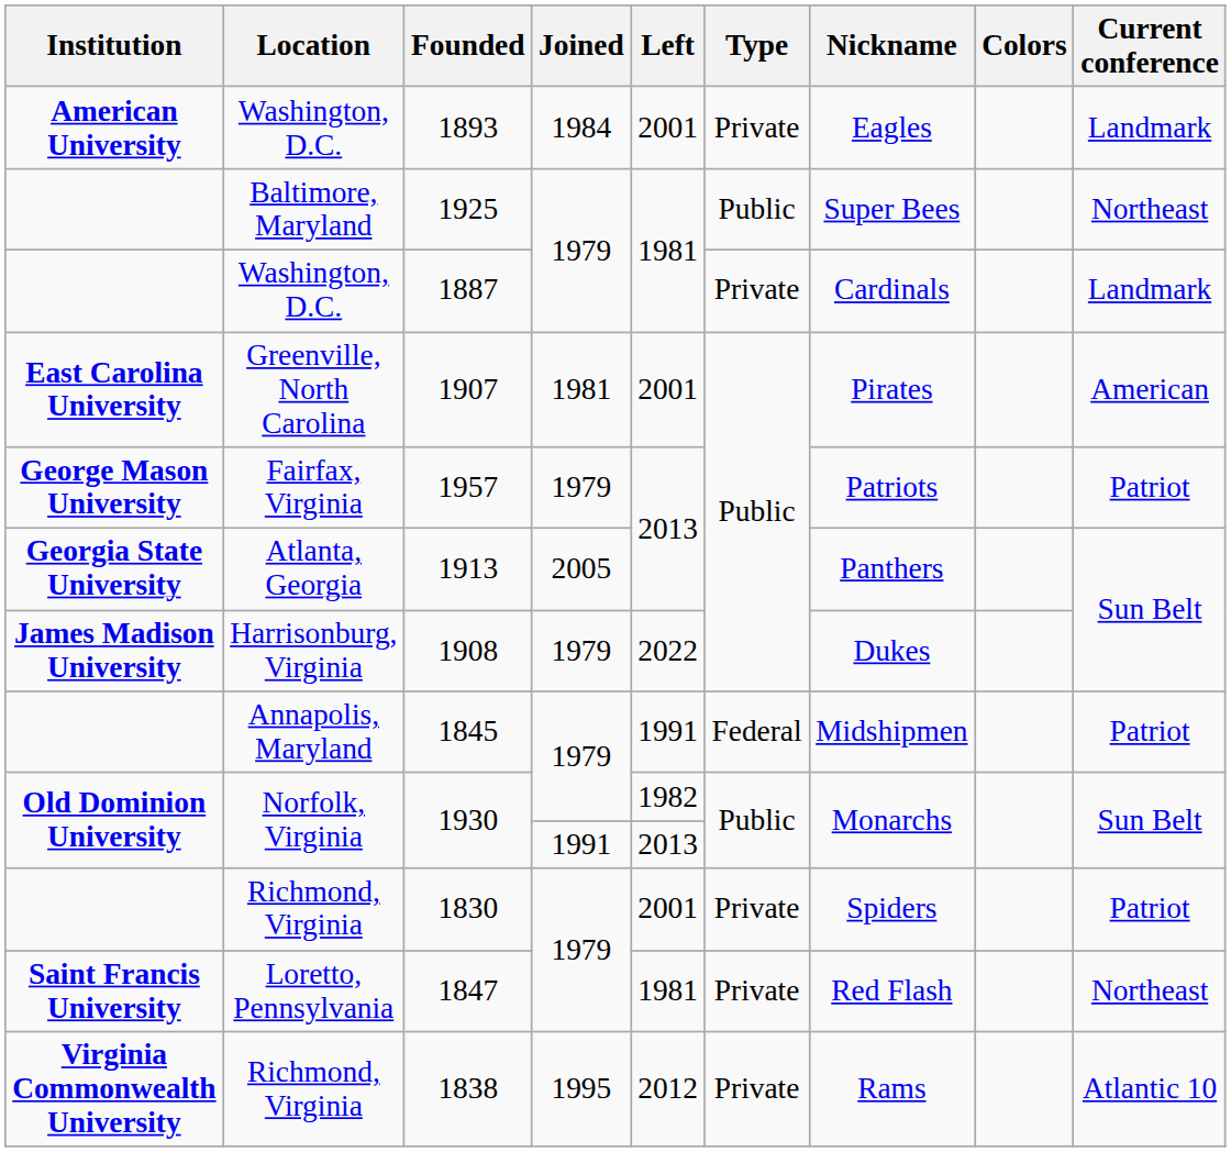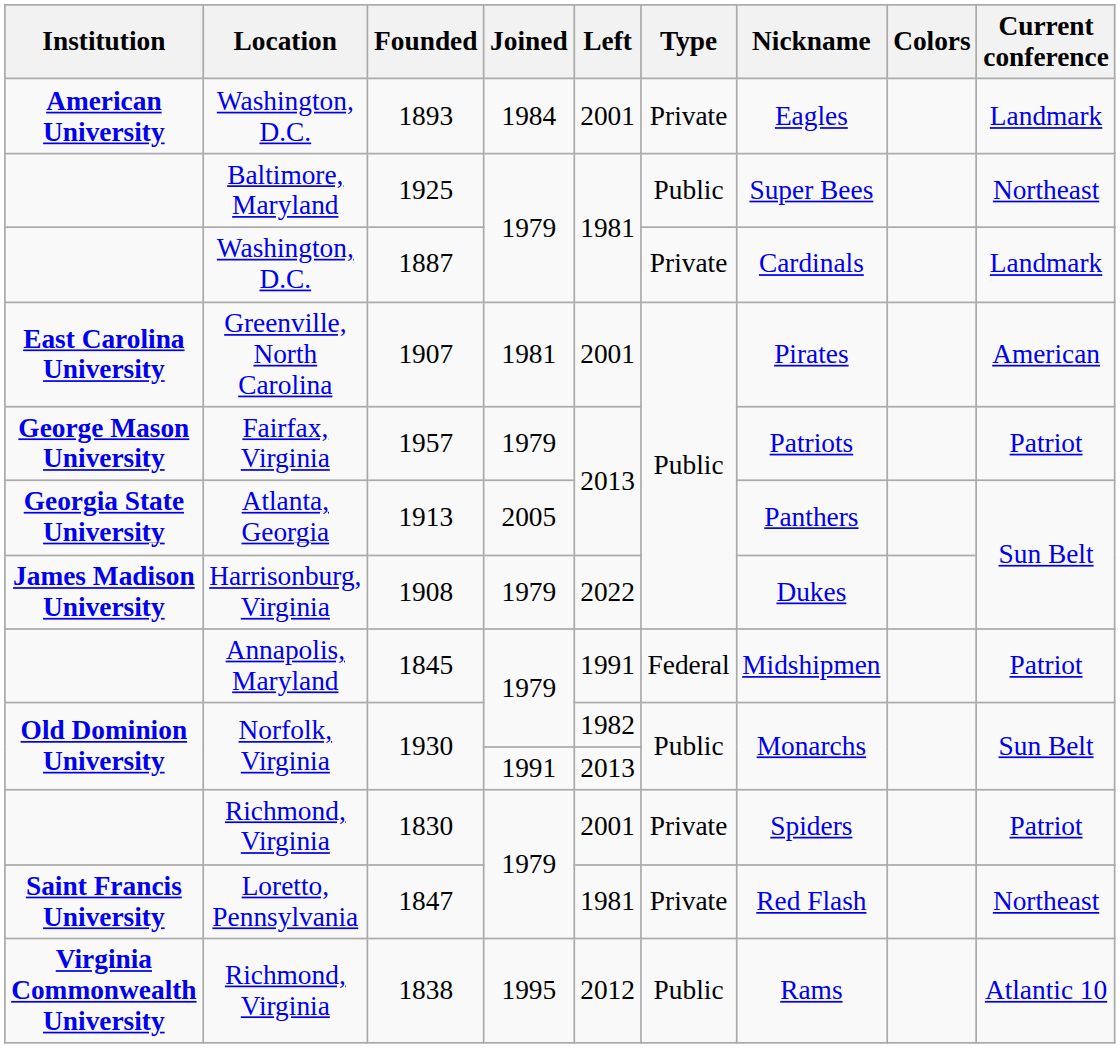1838 | Type: Private -> Public
